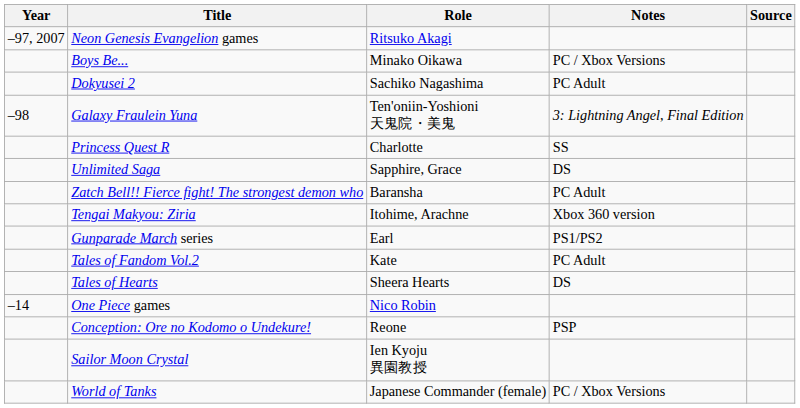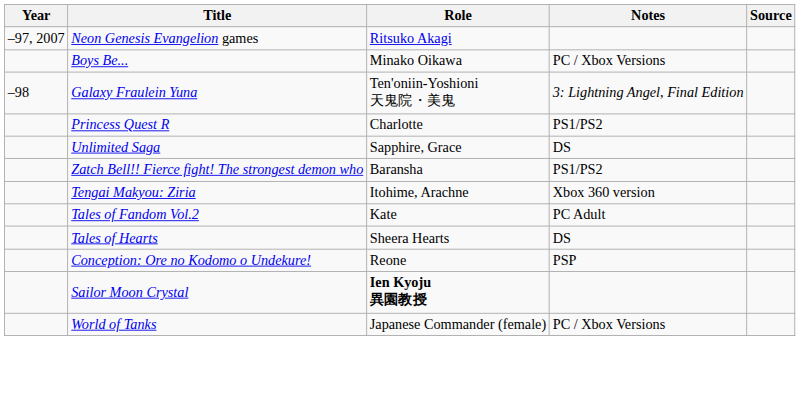- row: Dokyusei 2 | Sachiko Nagashima | PC Adult
Princess Quest R | Notes: SS -> PS1/PS2
Zatch Bell!! Fierce fight! The strongest demon who | Notes: PC Adult -> PS1/PS2
- row: Gunparade March series | Earl | PS1/PS2
- row: –14 | One Piece games | Nico Robin
Sailor Moon Crystal | Role: normal -> bold
